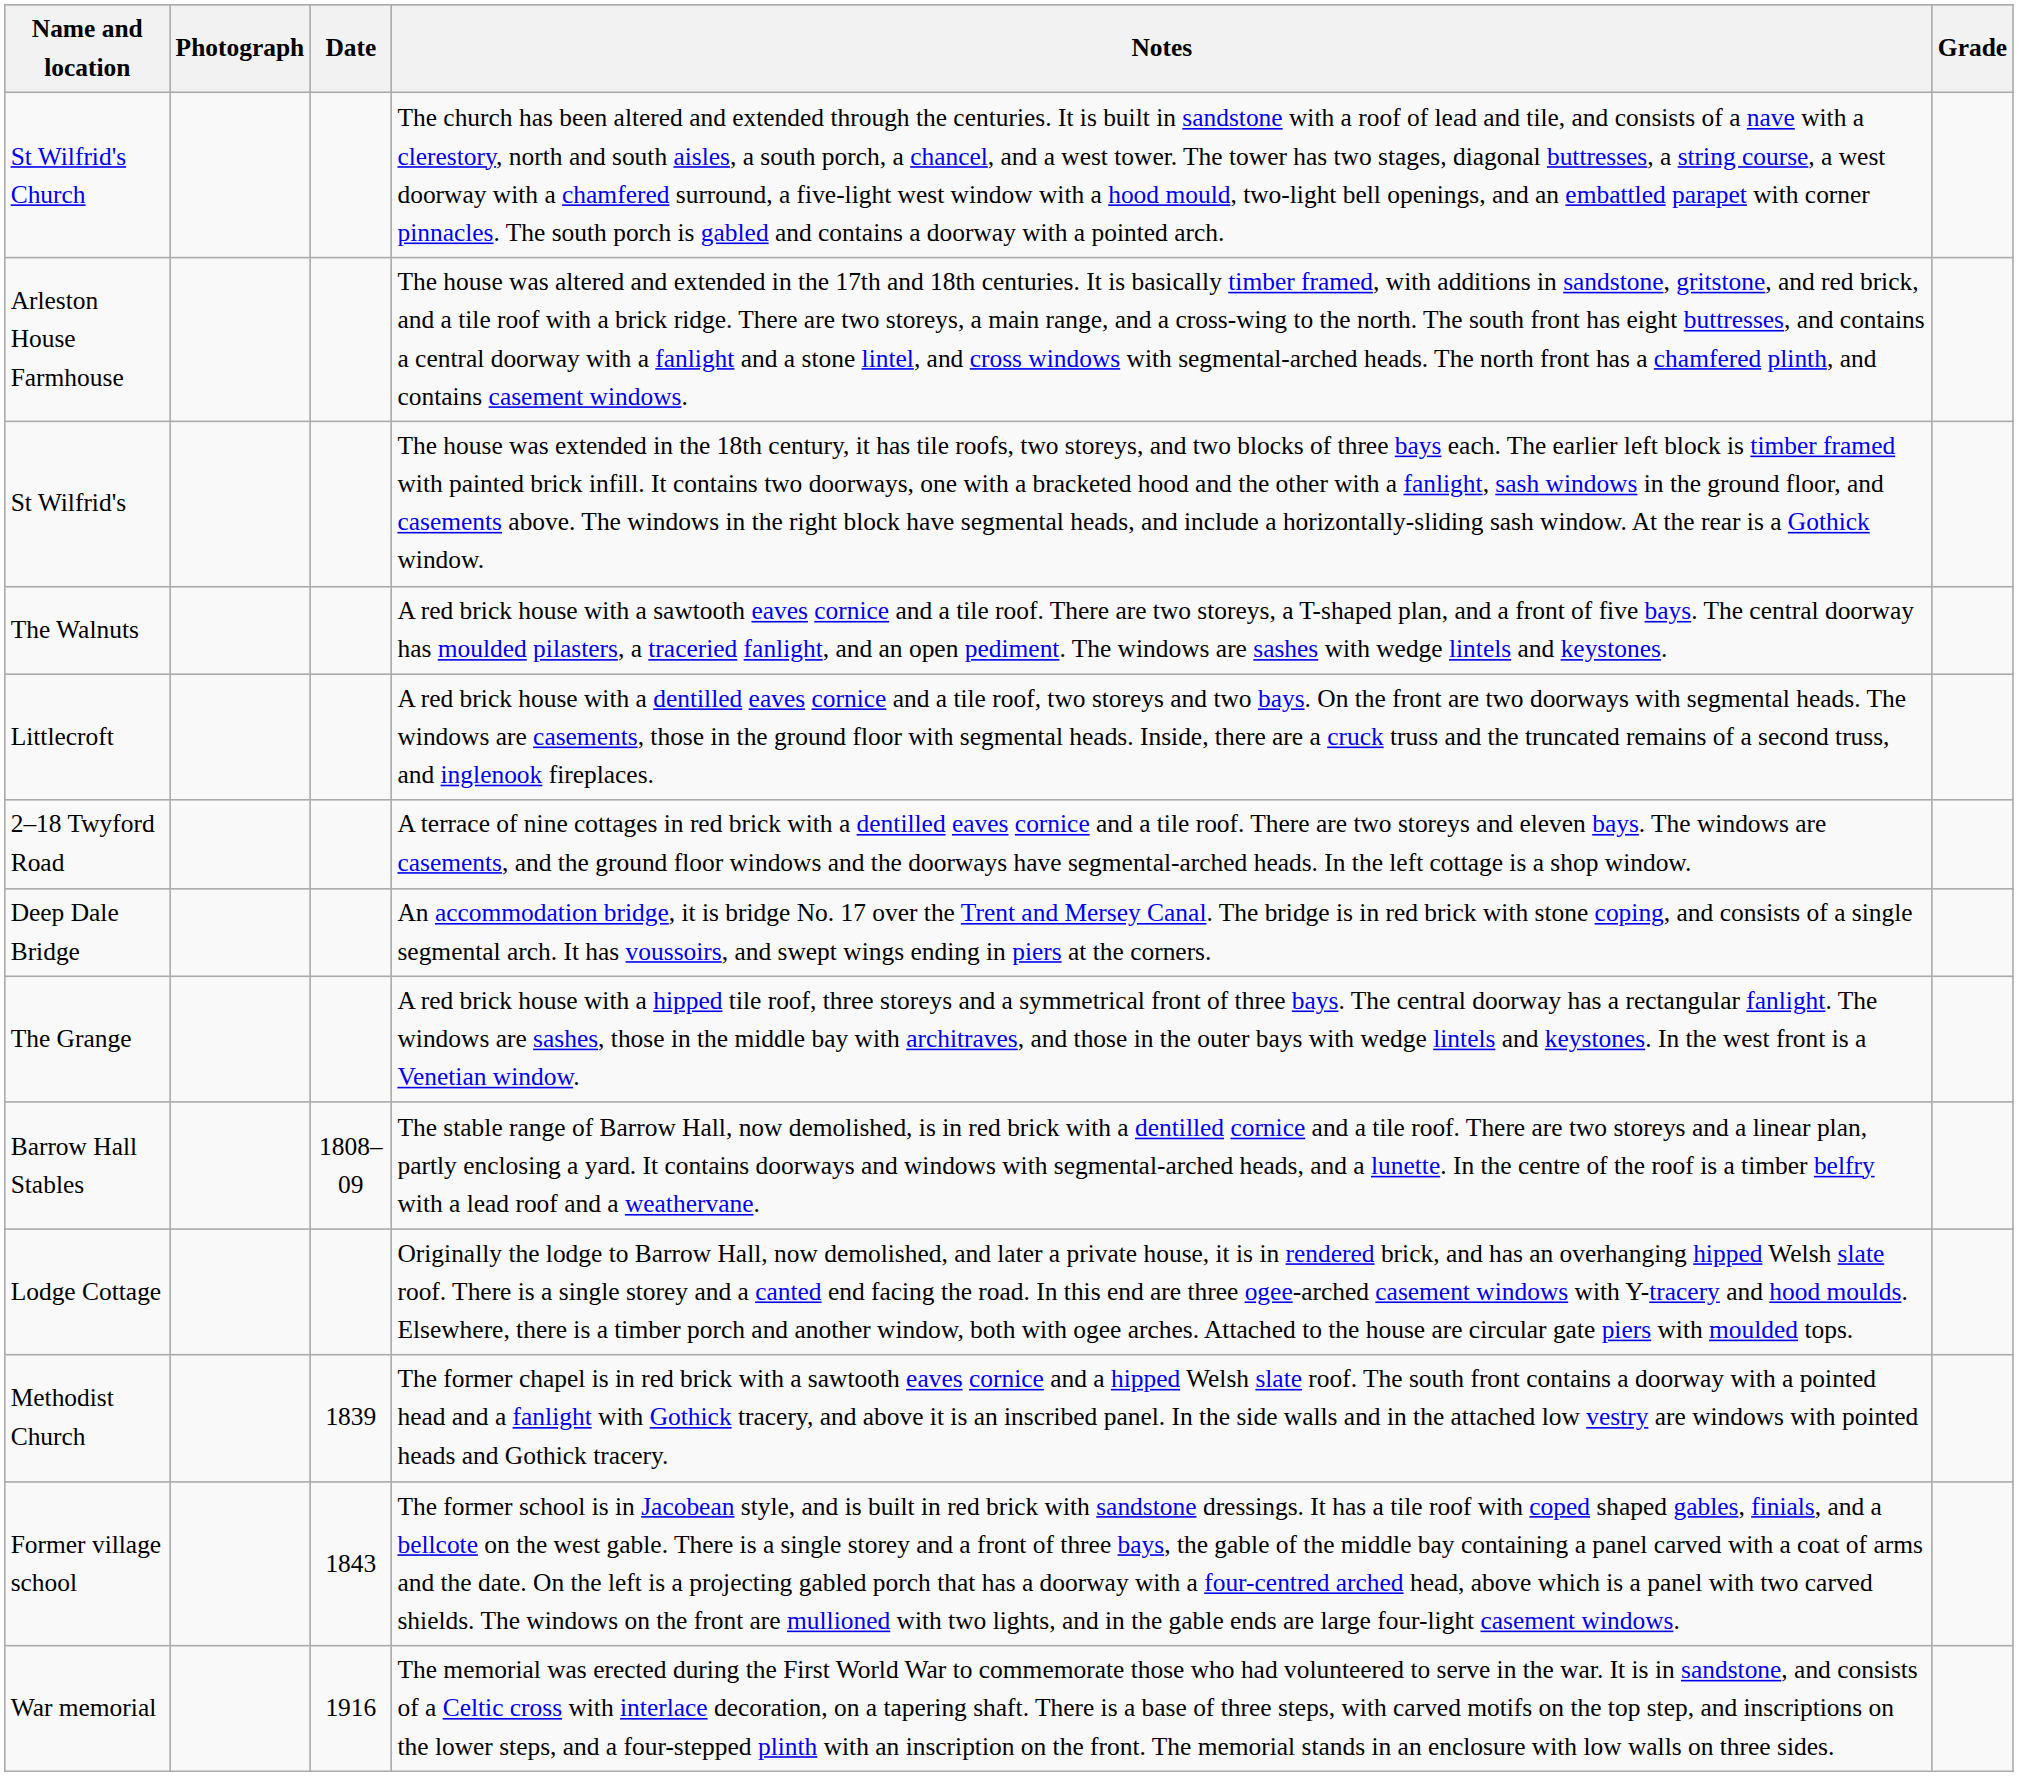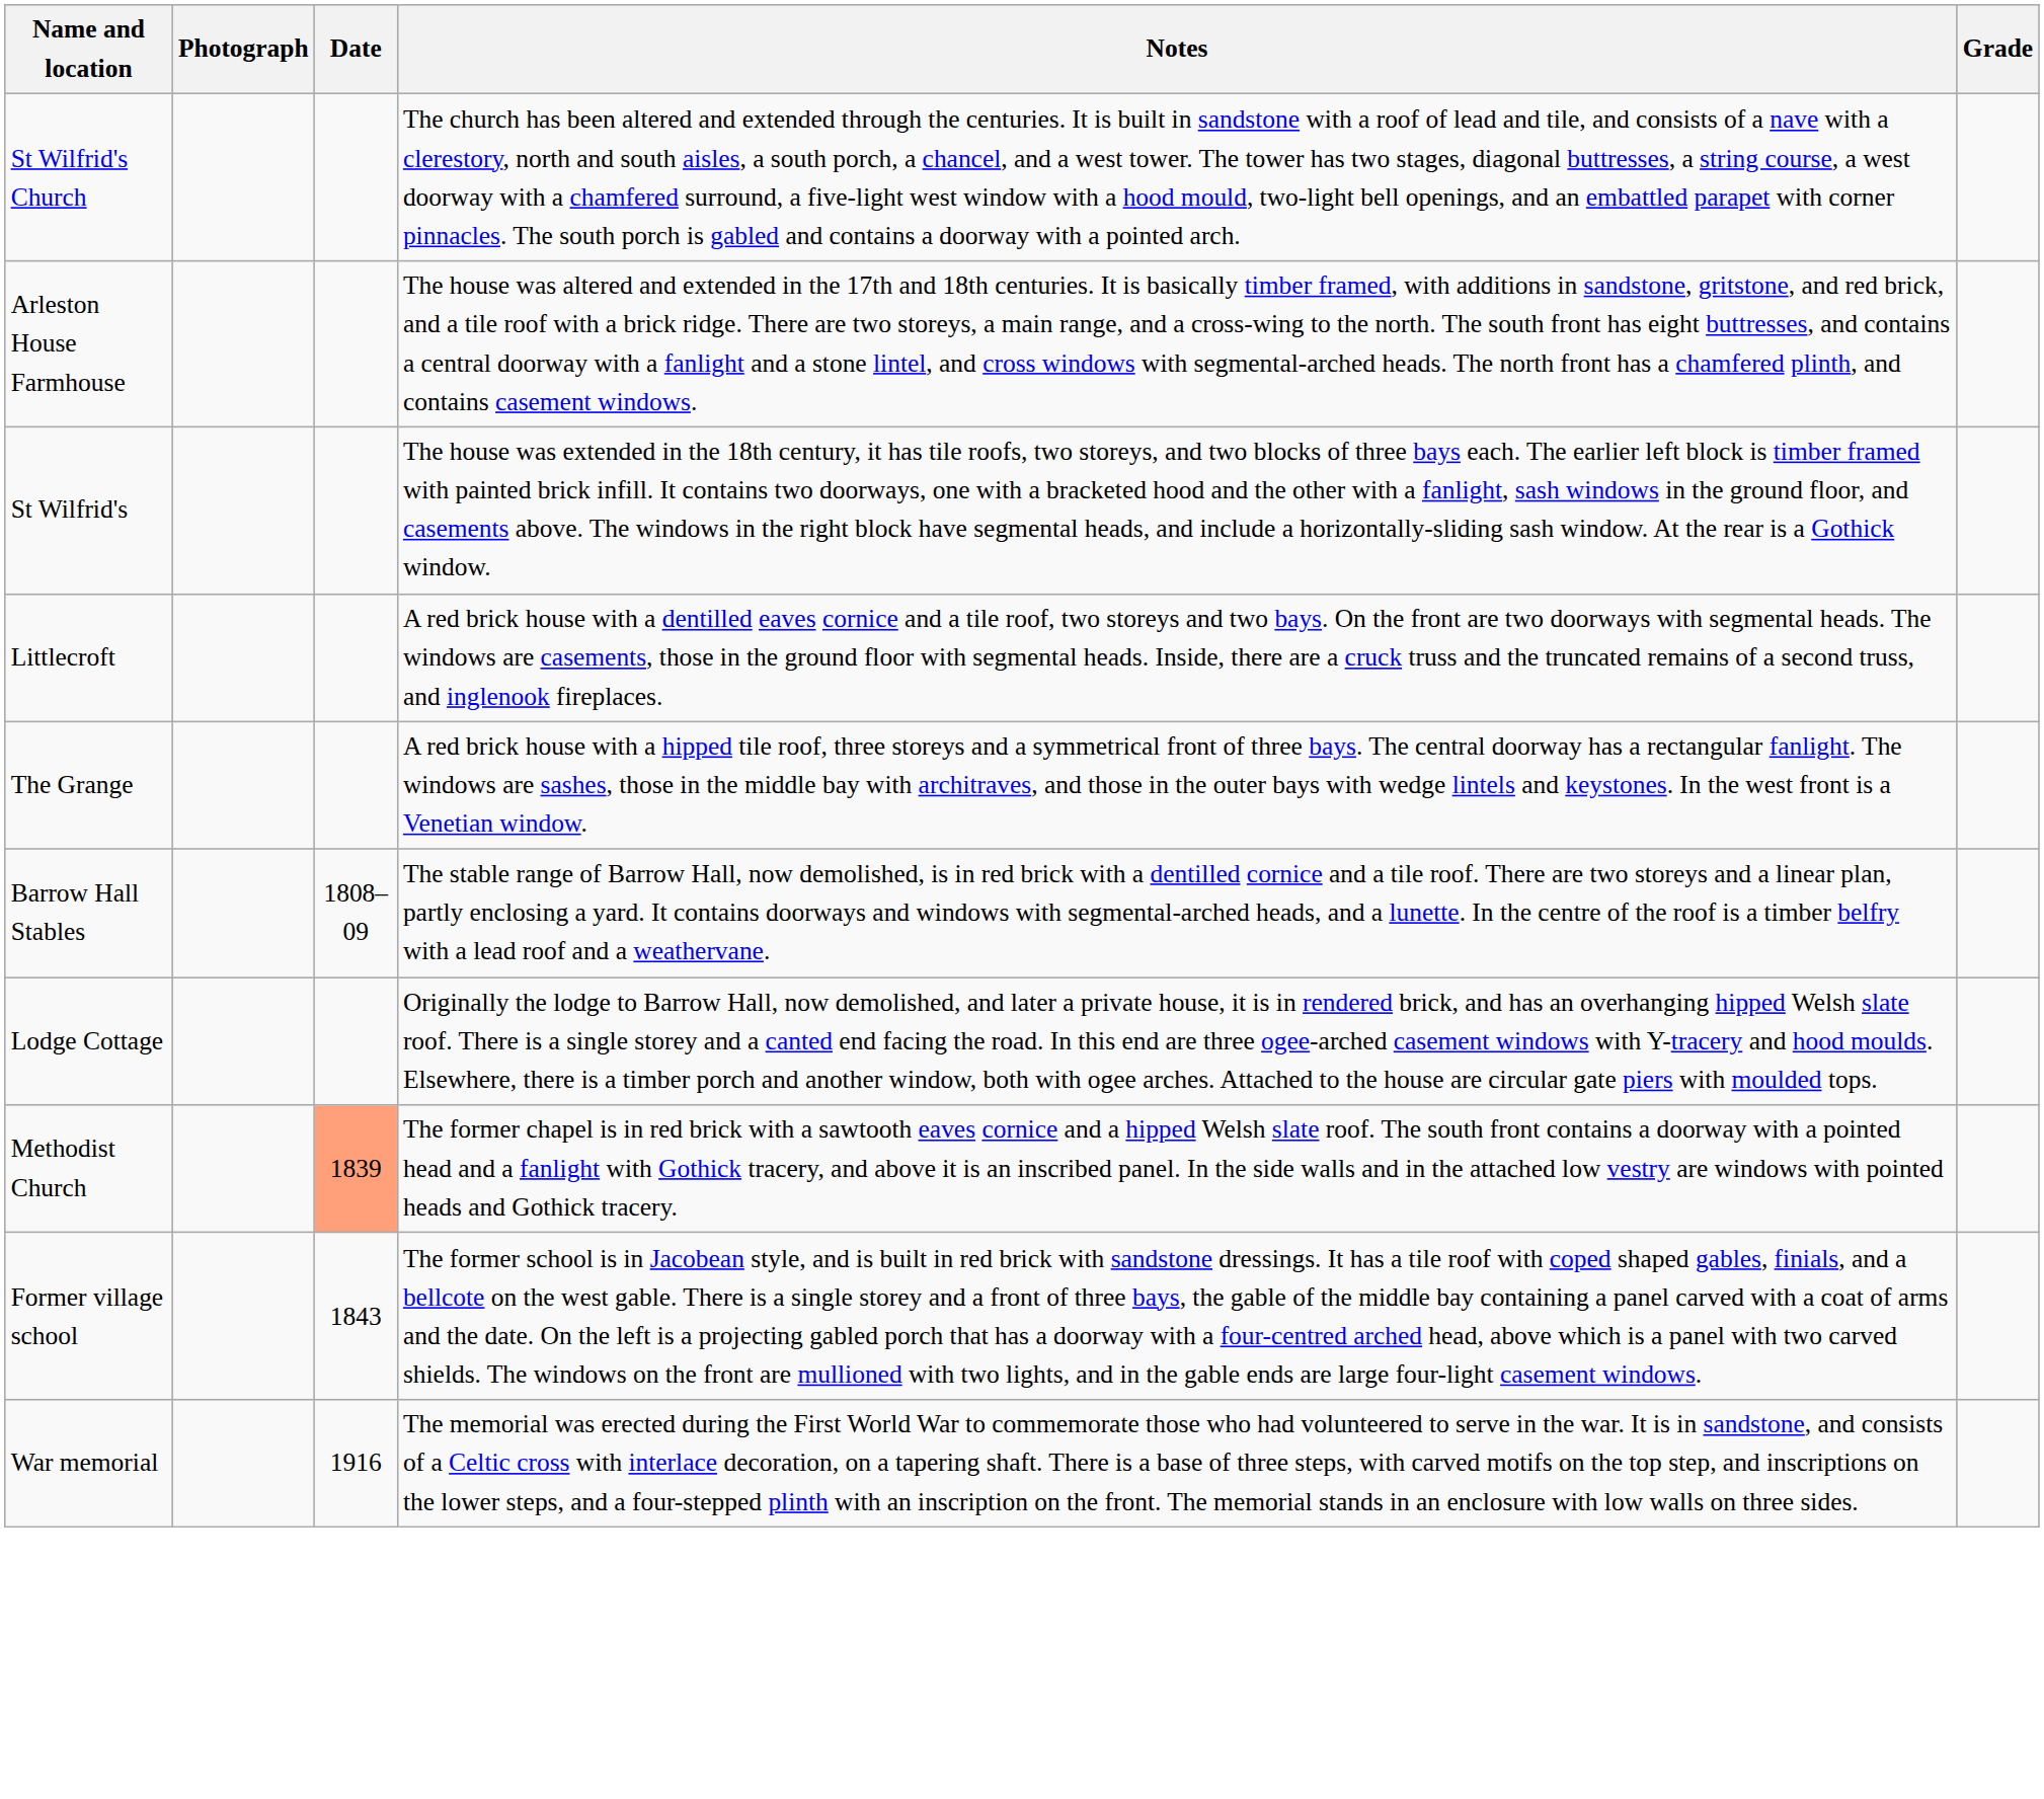- row: The Walnuts | A red brick house with a sawtooth eaves cornice and a tile roof. There are two storeys, a T-shaped plan, and a front of five bays. The central doorway has moulded pilasters, a traceried fanlight, and an open pediment. The windows are sashes with wedge lintels and keystones.
- row: 2–18 Twyford Road | A terrace of nine cottages in red brick with a dentilled eaves cornice and a tile roof. There are two storeys and eleven bays. The windows are casements, and the ground floor windows and the doorways have segmental-arched heads. In the left cottage is a shop window.
- row: Deep Dale Bridge | An accommodation bridge, it is bridge No. 17 over the Trent and Mersey Canal. The bridge is in red brick with stone coping, and consists of a single segmental arch. It has voussoirs, and swept wings ending in piers at the corners.
Methodist Church | Date: no background -> lightsalmon background
